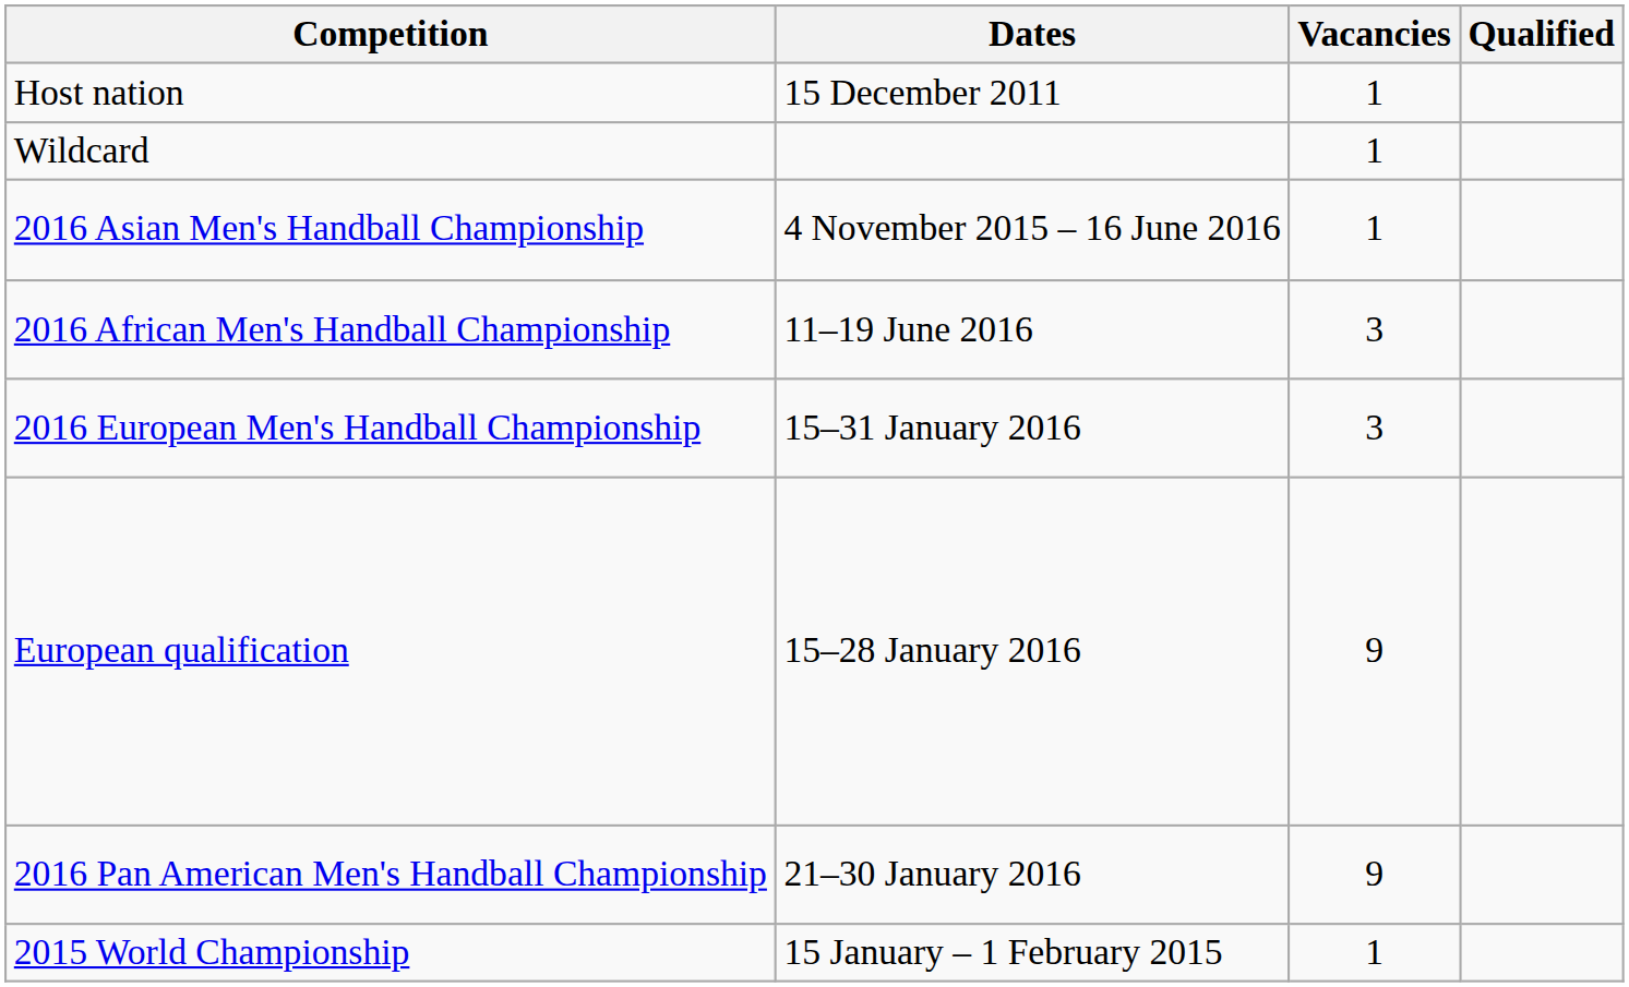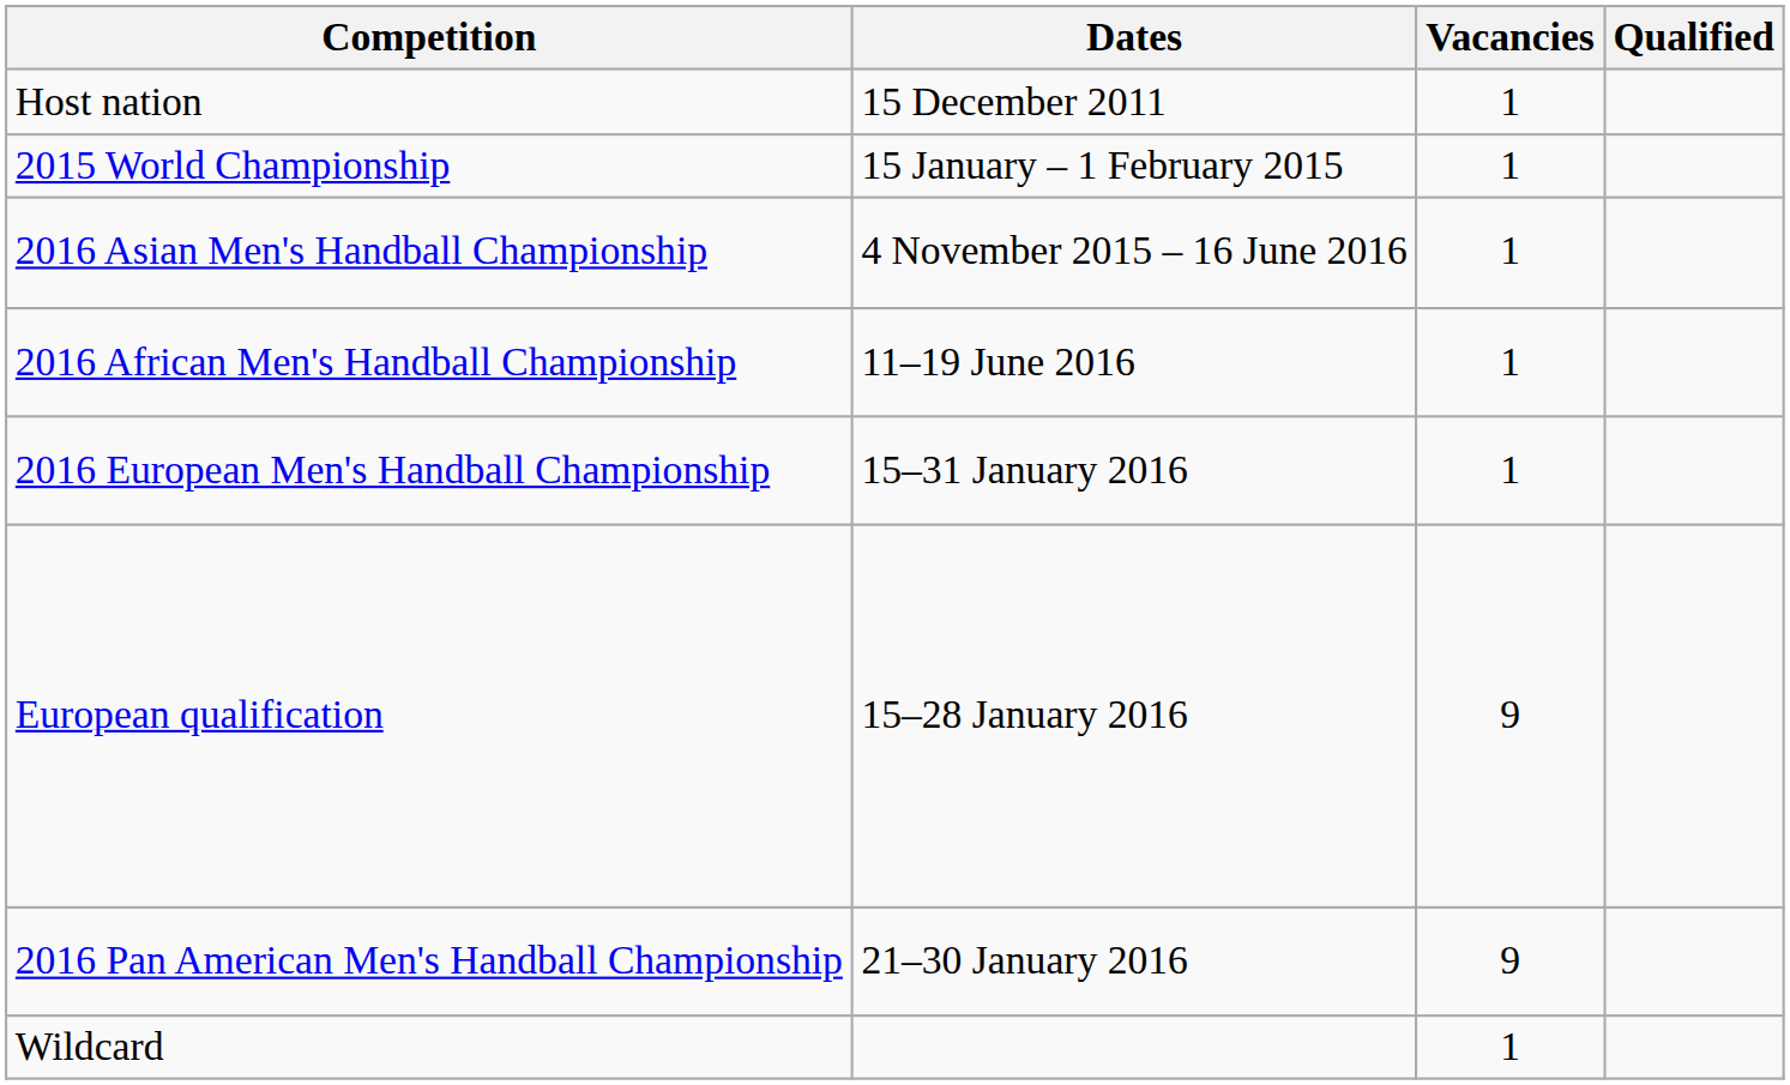rows swapped: 2015 World Championship <-> Wildcard
2016 African Men's Handball Championship | Vacancies: 3 -> 1
2016 European Men's Handball Championship | Vacancies: 3 -> 1
